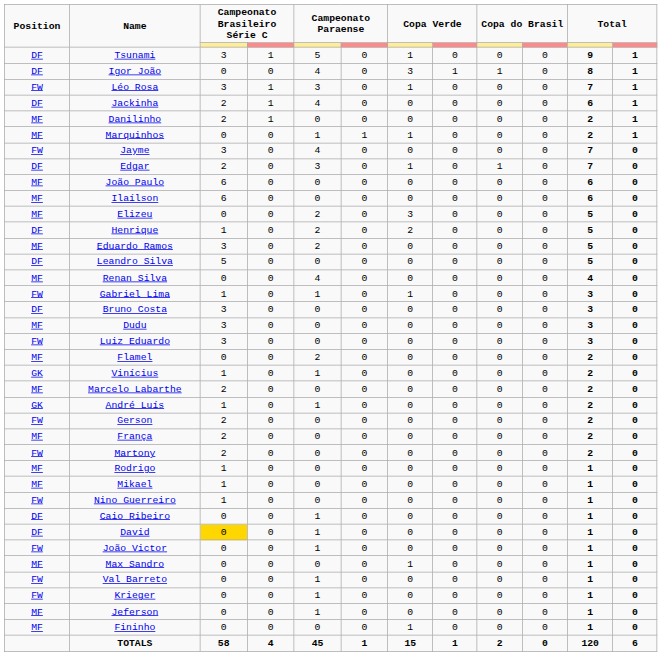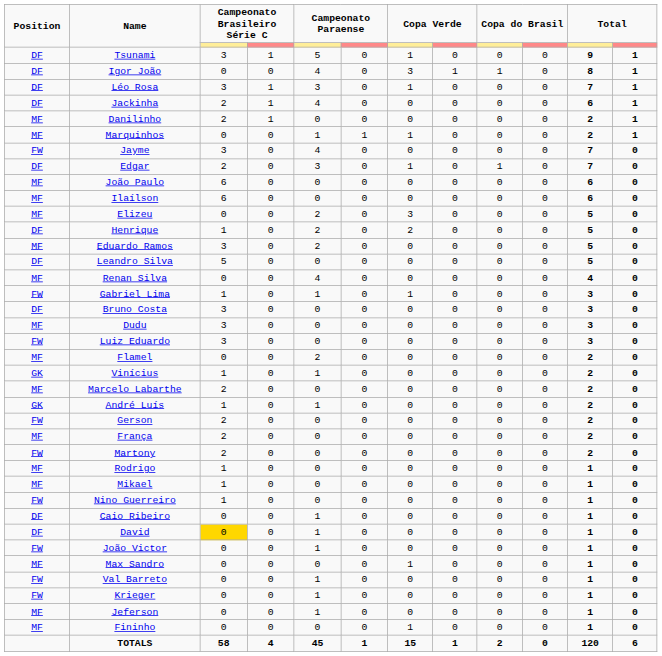Léo Rosa | Position: FW -> DF
